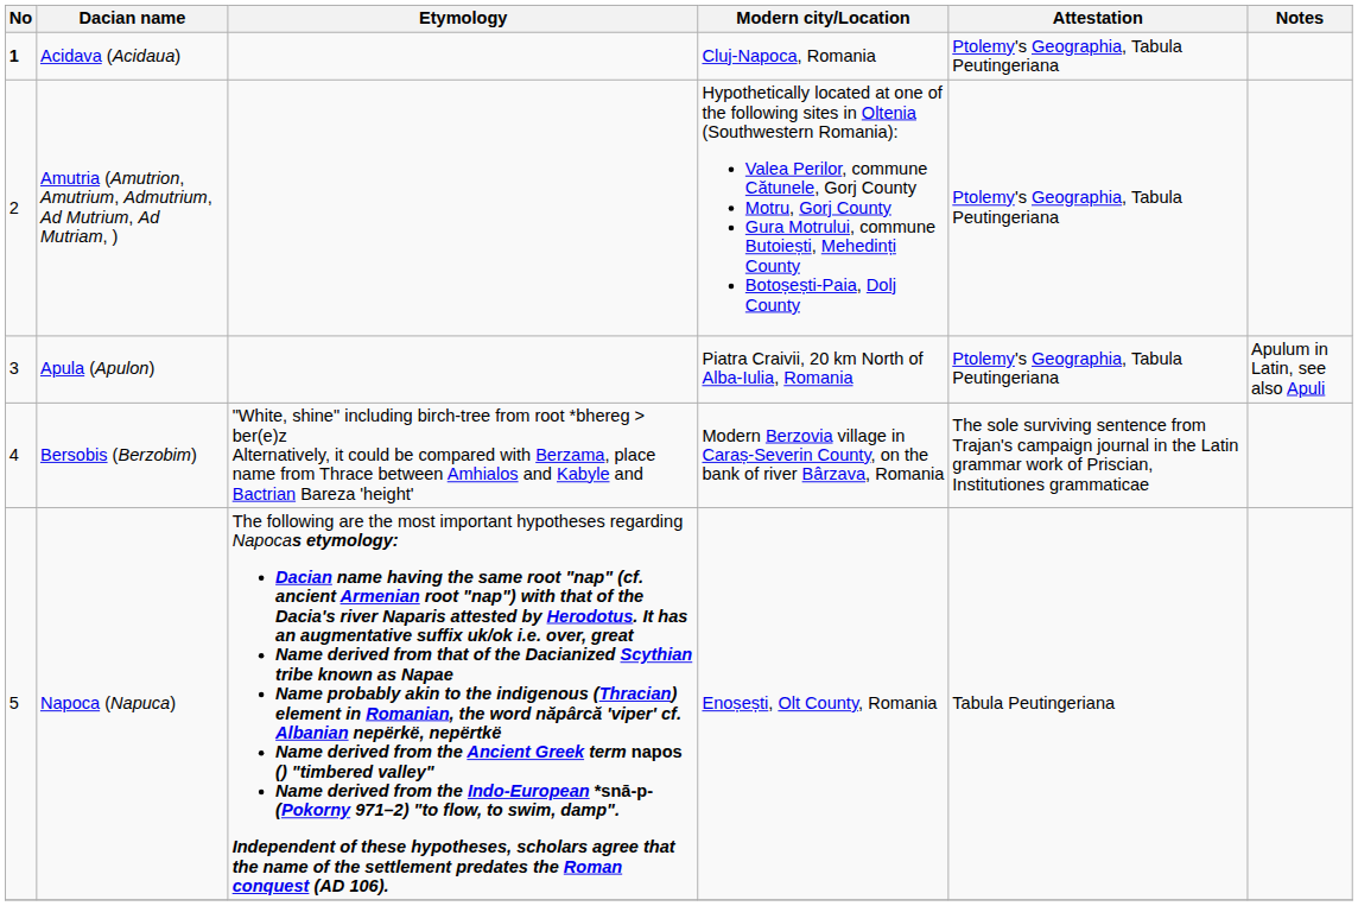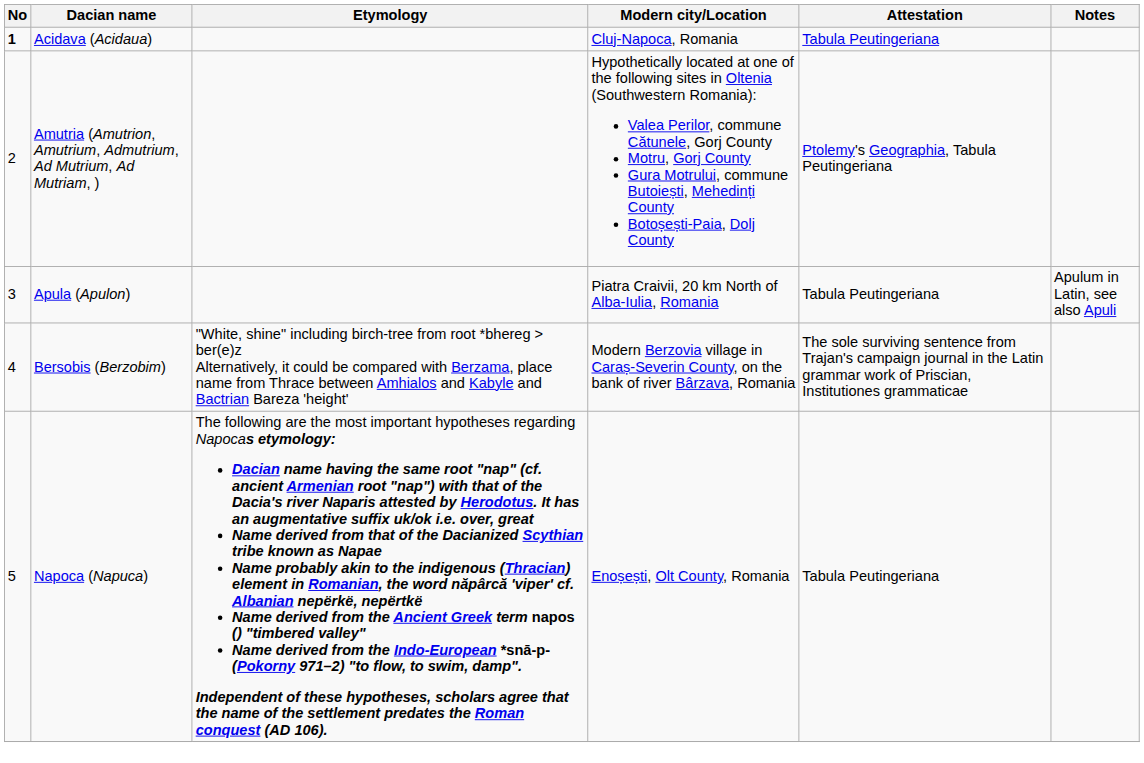Acidava (Acidaua) | Attestation: Ptolemy's Geographia, Tabula Peutingeriana -> Tabula Peutingeriana
Apula (Apulon) | Attestation: Ptolemy's Geographia, Tabula Peutingeriana -> Tabula Peutingeriana
